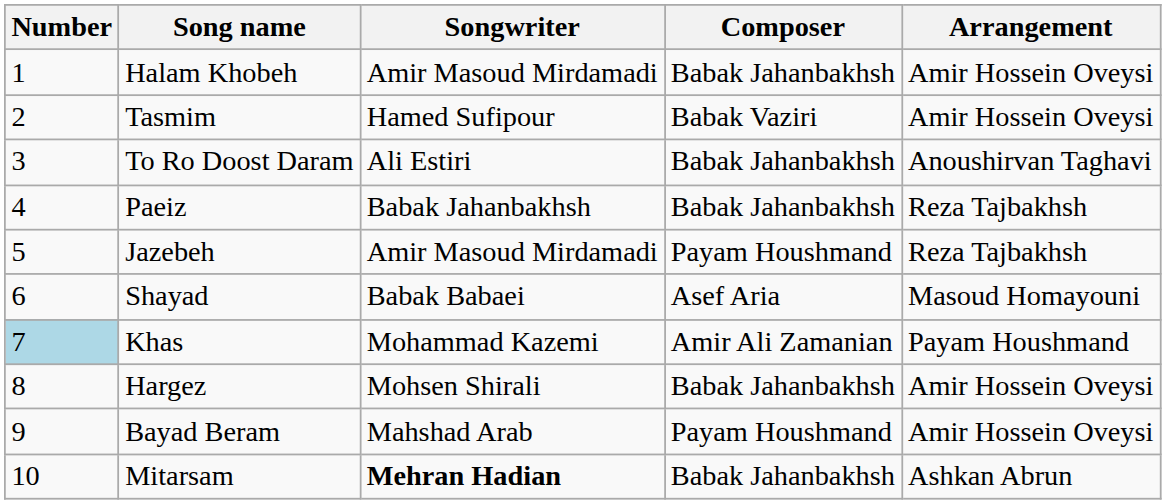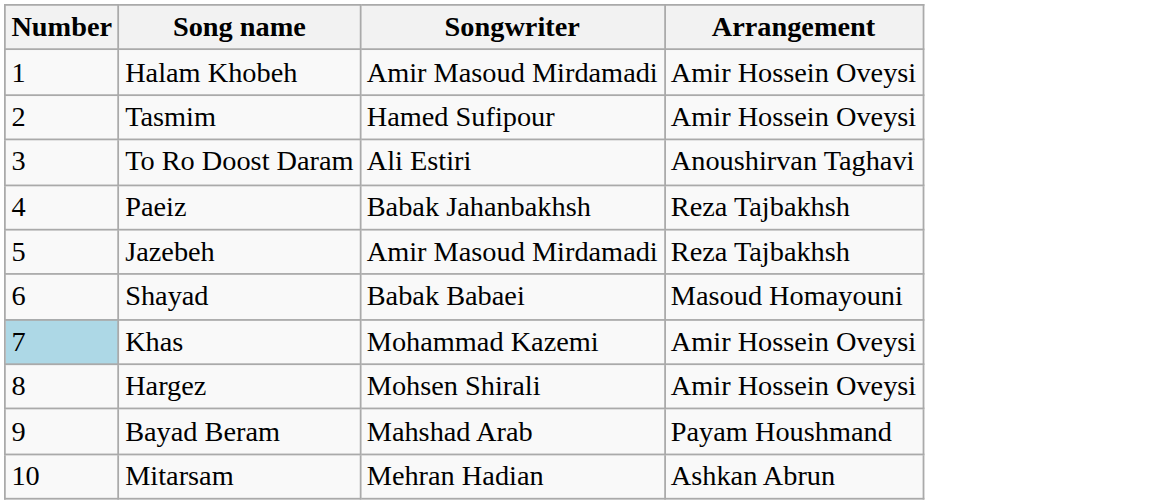- column: Composer | Babak Jahanbakhsh | Babak Vaziri | Babak Jahanbakhsh | Babak Jahanbakhsh | Payam Houshmand | Asef Aria | Amir Ali Zamanian | Babak Jahanbakhsh | Payam Houshmand | Babak Jahanbakhsh
Khas | Arrangement: Payam Houshmand -> Amir Hossein Oveysi
Bayad Beram | Arrangement: Amir Hossein Oveysi -> Payam Houshmand
Mitarsam | Songwriter: bold -> normal
